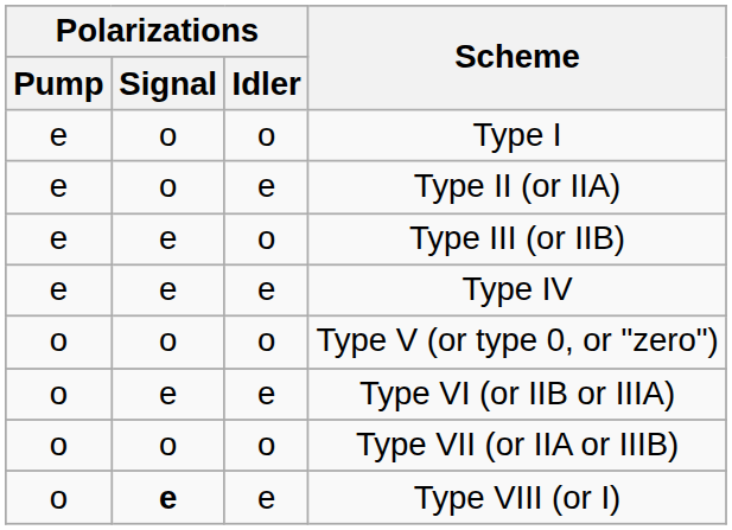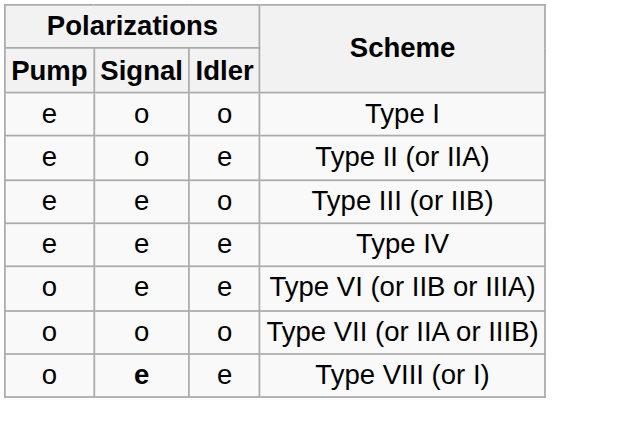- row: o | o | o | Type V (or type 0, or "zero")
